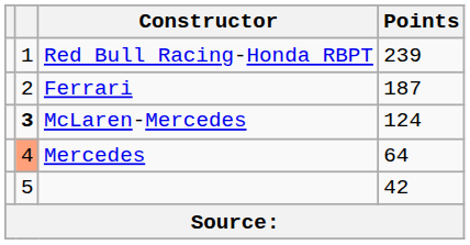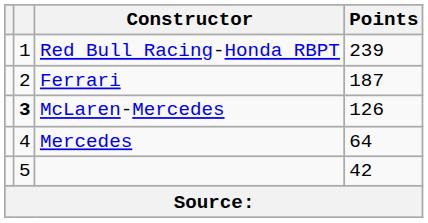McLaren-Mercedes | Points: 124 -> 126
Mercedes | column 2: lightsalmon background -> no background
